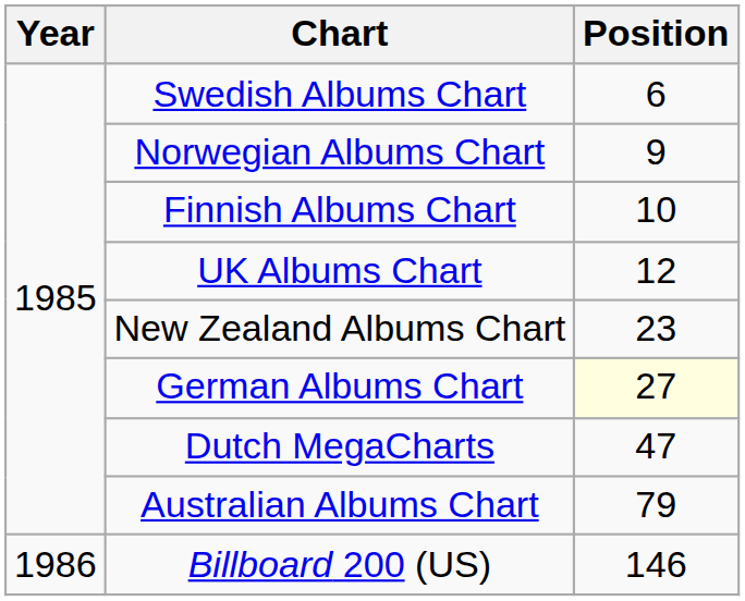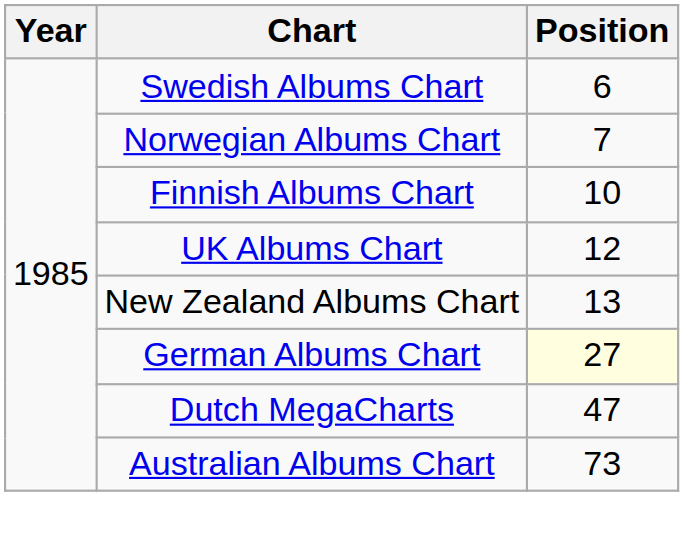Norwegian Albums Chart | Position: 9 -> 7
New Zealand Albums Chart | Position: 23 -> 13
Australian Albums Chart | Position: 79 -> 73
- row: 1986 | Billboard 200 (US) | 146
